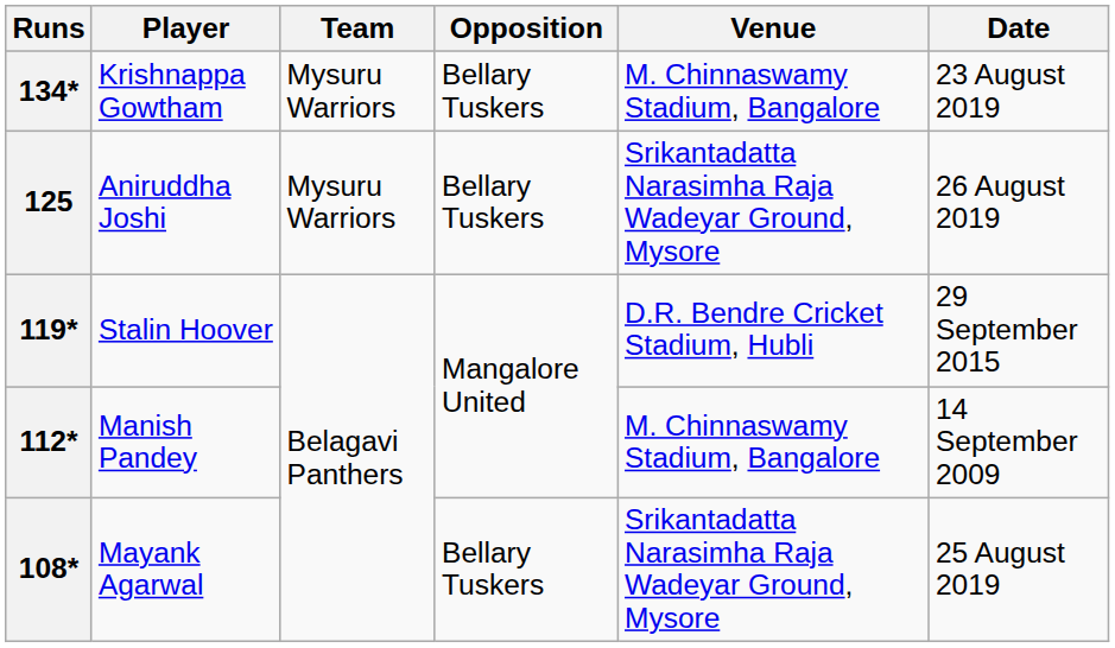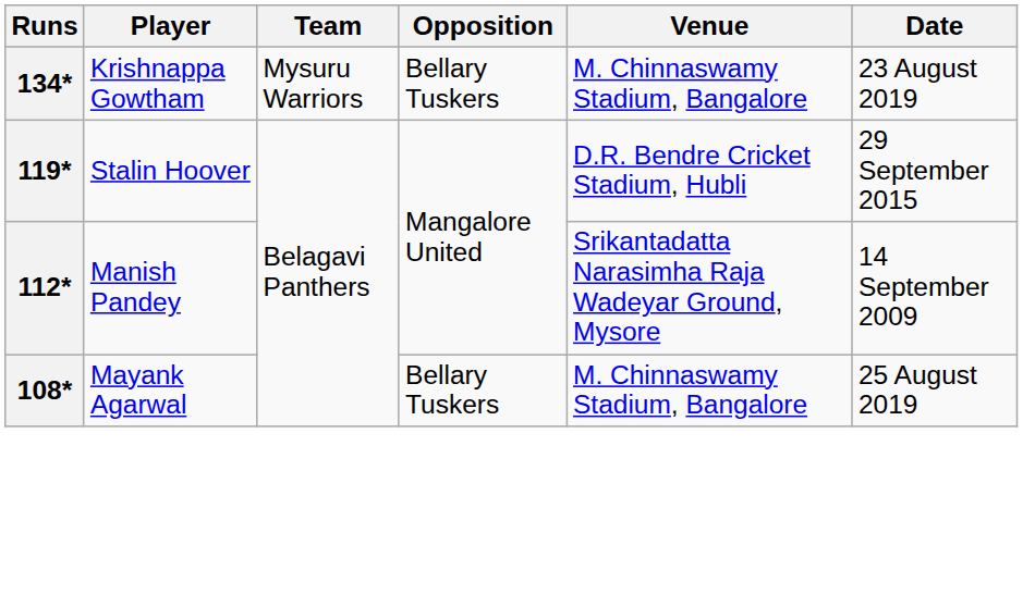- row: 125 | Aniruddha Joshi | Mysuru Warriors | Bellary Tuskers | Srikantadatta Narasimha Raja Wadeyar Ground, Mysore | 26 August 2019
112* | Venue: M. Chinnaswamy Stadium, Bangalore -> Srikantadatta Narasimha Raja Wadeyar Ground, Mysore
108* | Venue: Srikantadatta Narasimha Raja Wadeyar Ground, Mysore -> M. Chinnaswamy Stadium, Bangalore
